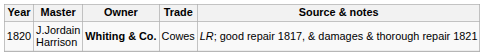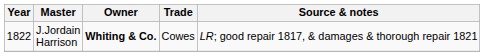J.Jordain Harrison | Year: 1820 -> 1822
